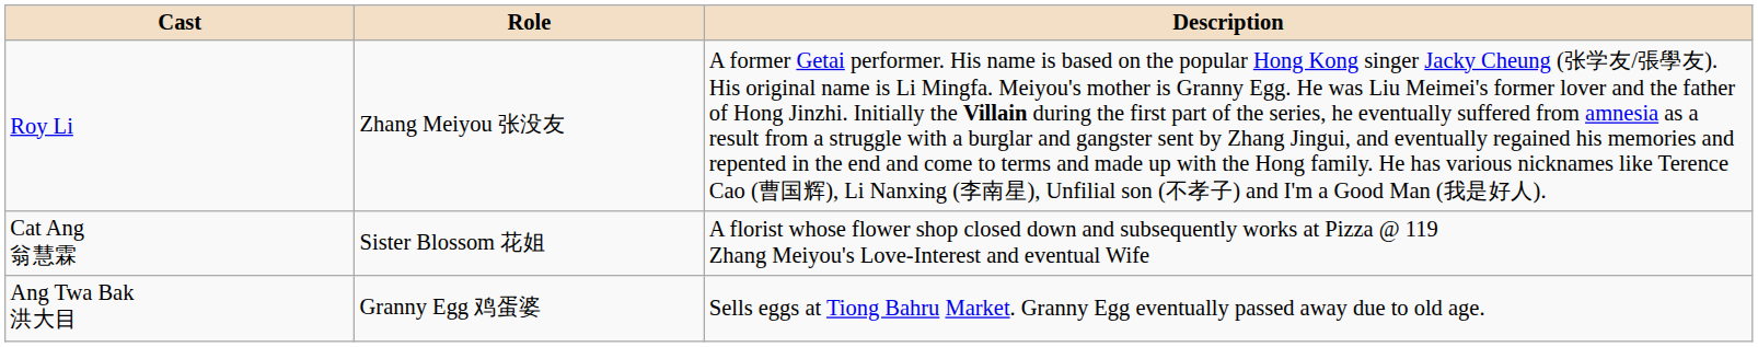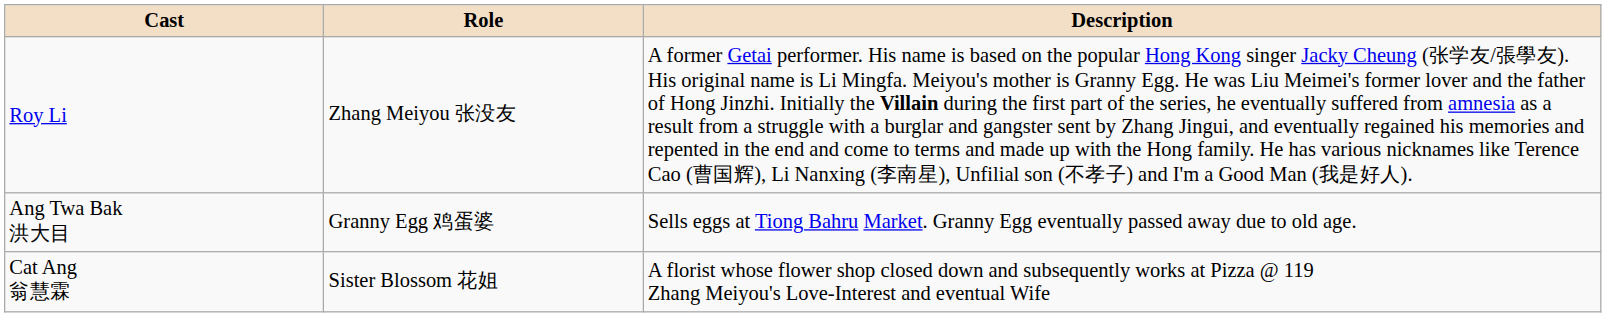rows swapped: Cat Ang 翁慧霖 <-> Ang Twa Bak 洪大目
